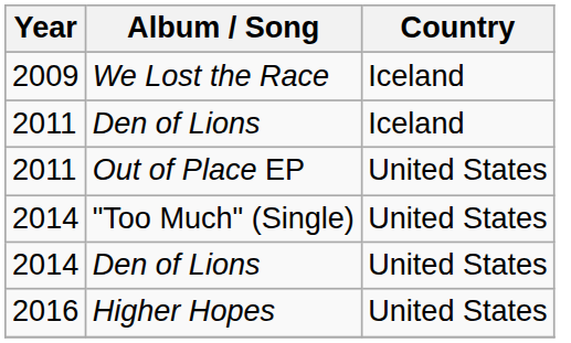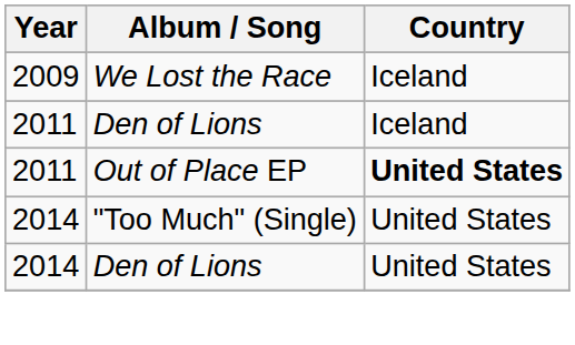Out of Place EP | Country: normal -> bold
- row: 2016 | Higher Hopes | United States
